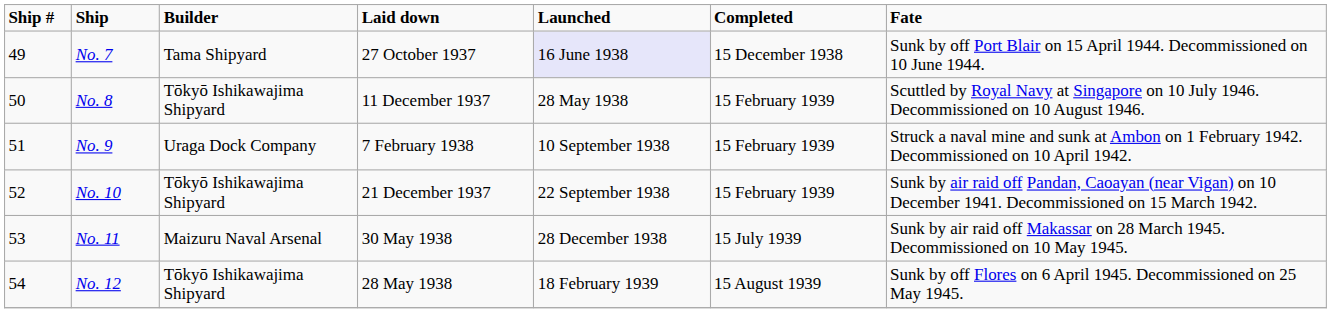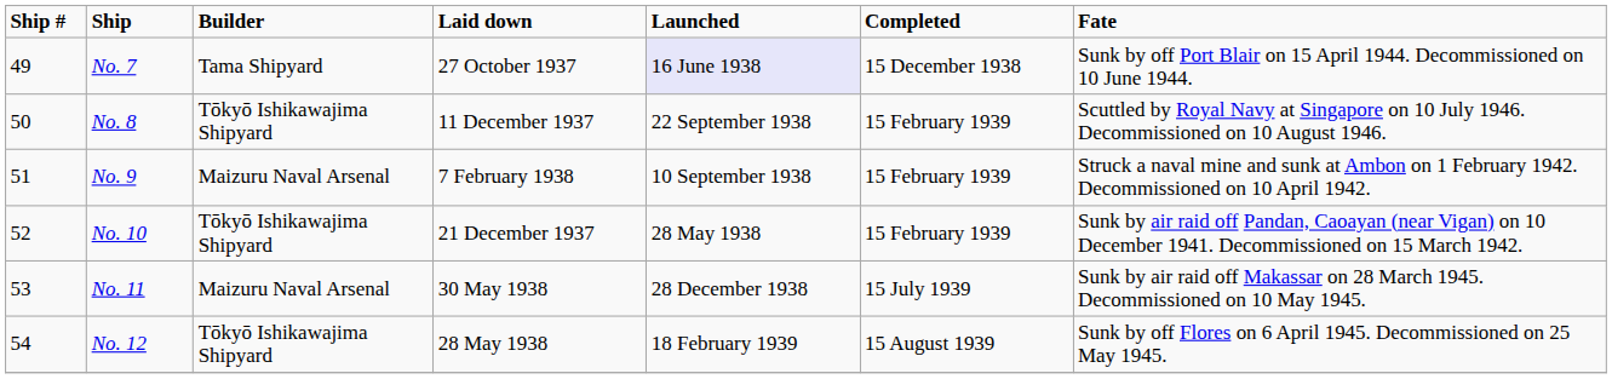No. 8 | Launched: 28 May 1938 -> 22 September 1938
No. 9 | Builder: Uraga Dock Company -> Maizuru Naval Arsenal
No. 10 | Launched: 22 September 1938 -> 28 May 1938
